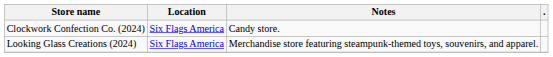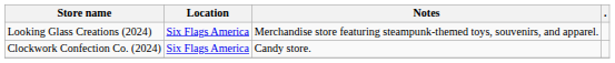rows swapped: Clockwork Confection Co. (2024) <-> Looking Glass Creations (2024)
